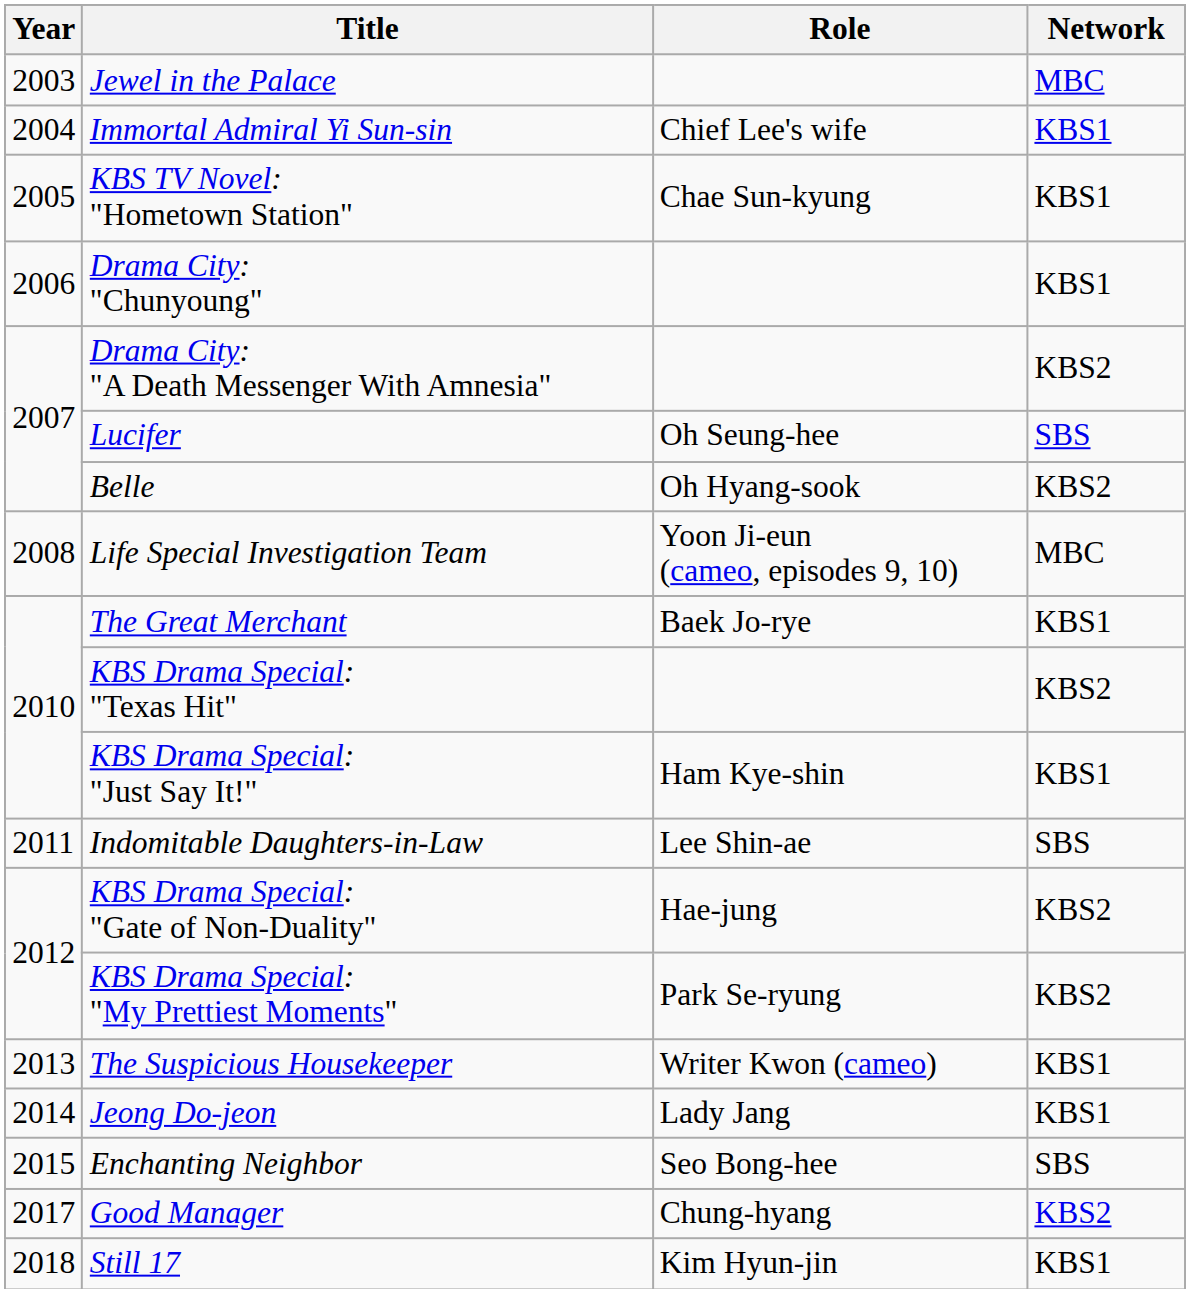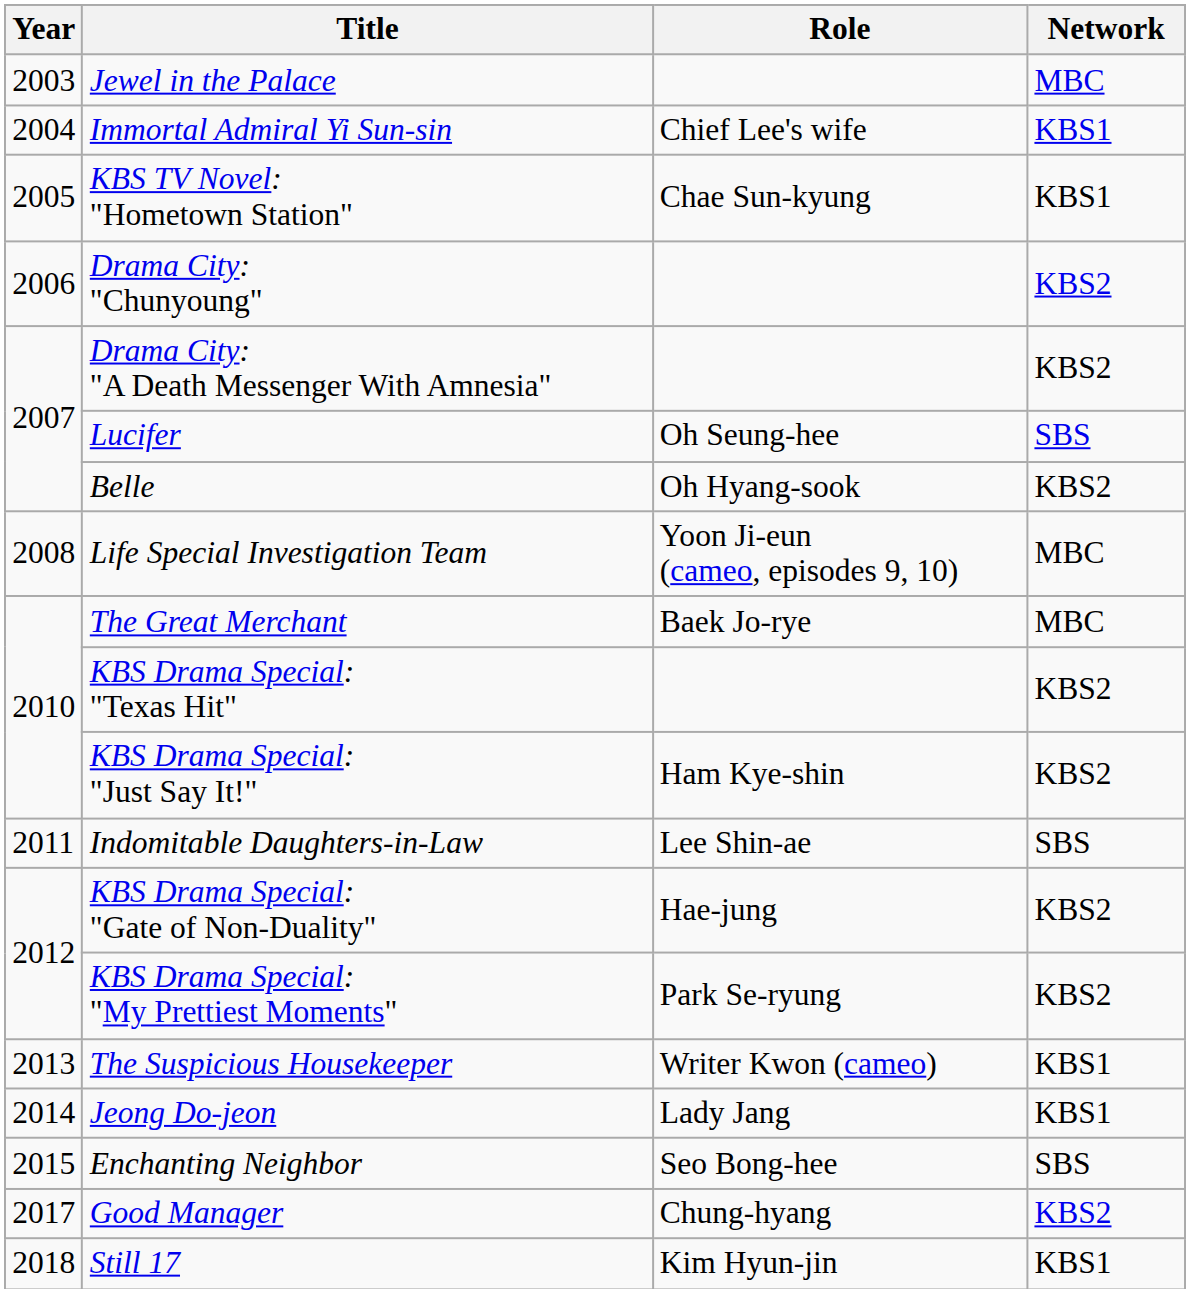Drama City: "Chunyoung" | Network: KBS1 -> KBS2
The Great Merchant | Network: KBS1 -> MBC
KBS Drama Special: "Just Say It!" | Network: KBS1 -> KBS2
